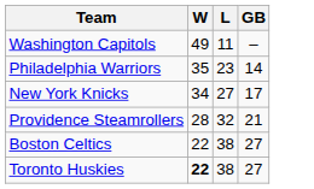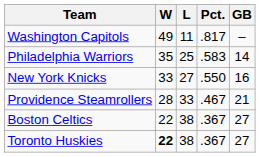+ column: Pct. | .817 | .583 | .550 | .467 | .367 | .367
Philadelphia Warriors | L: 23 -> 25
New York Knicks | W: 34 -> 33
New York Knicks | GB: 17 -> 16
Providence Steamrollers | L: 32 -> 33
